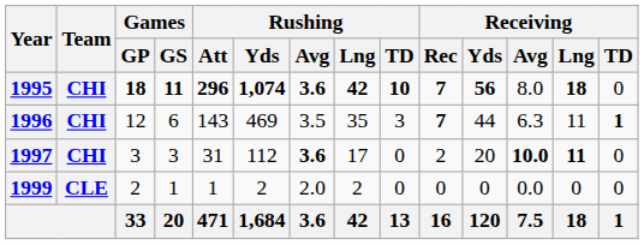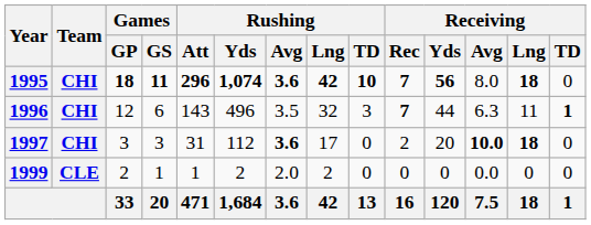1996 | Rushing / Yds: 469 -> 496
1996 | Rushing / Lng: 35 -> 32
1997 | Receiving / Lng: 11 -> 18
